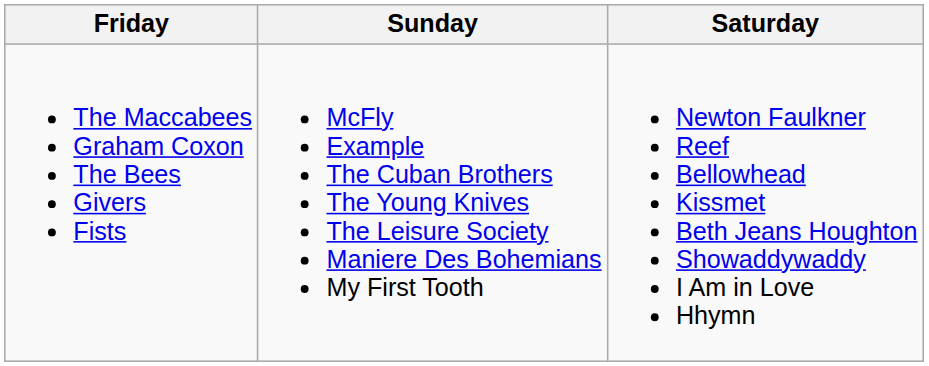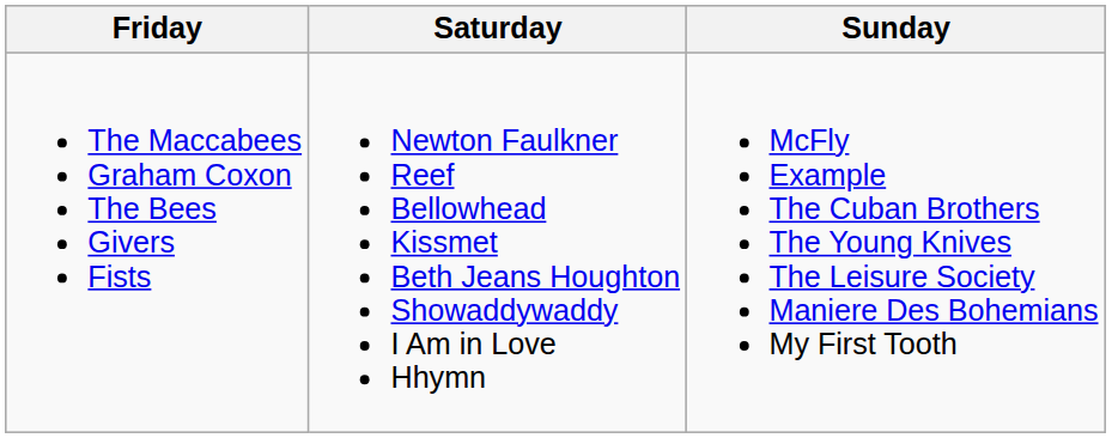columns swapped: Saturday <-> Sunday
